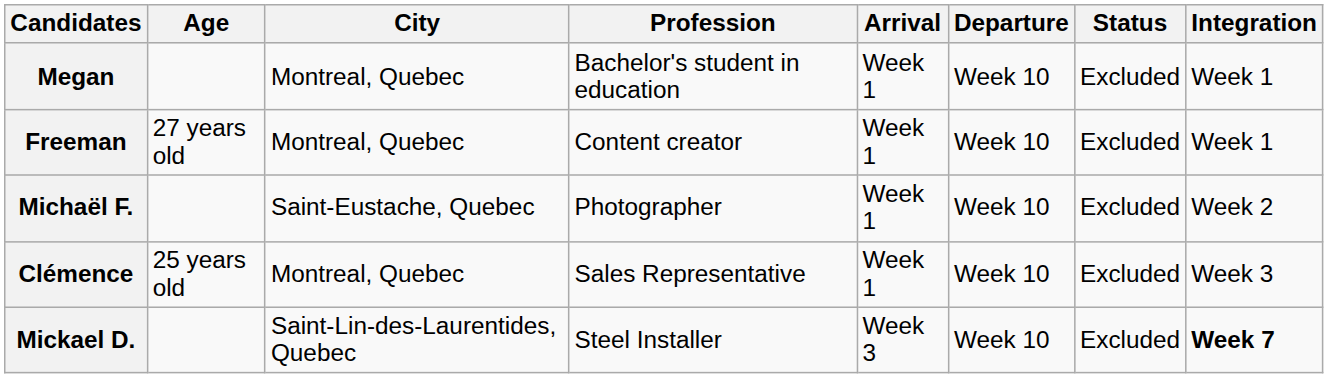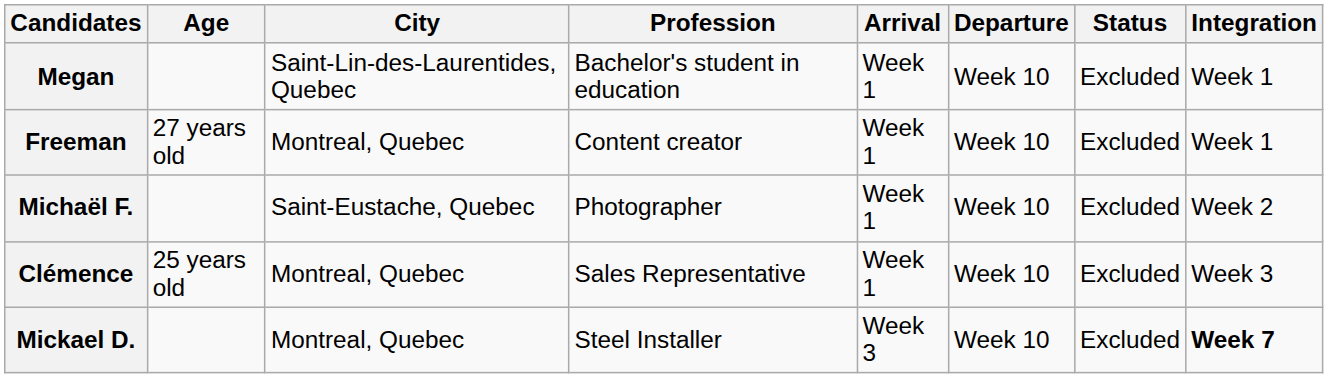Megan | City: Montreal, Quebec -> Saint-Lin-des-Laurentides, Quebec
Mickael D. | City: Saint-Lin-des-Laurentides, Quebec -> Montreal, Quebec
